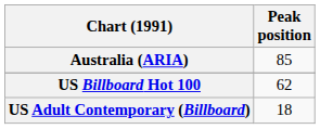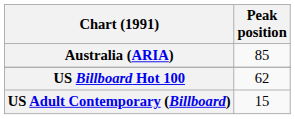US Adult Contemporary (Billboard) | Peak position: 18 -> 15
